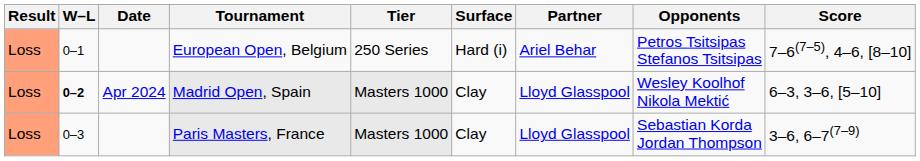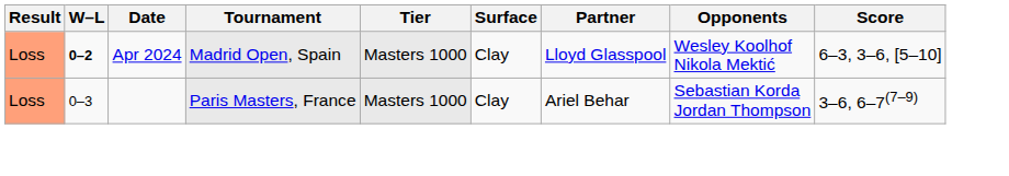- row: Loss | 0–1 | European Open, Belgium | 250 Series | Hard (i) | Ariel Behar | Petros Tsitsipas Stefanos Tsitsipas | 7–6(7–5), 4–6, [8–10]
Paris Masters, France | Partner: Lloyd Glasspool -> Ariel Behar
